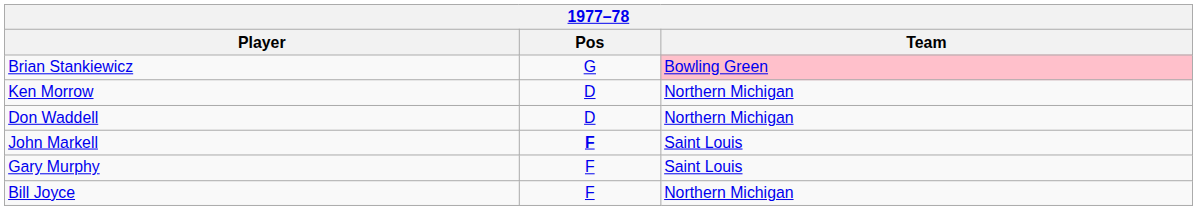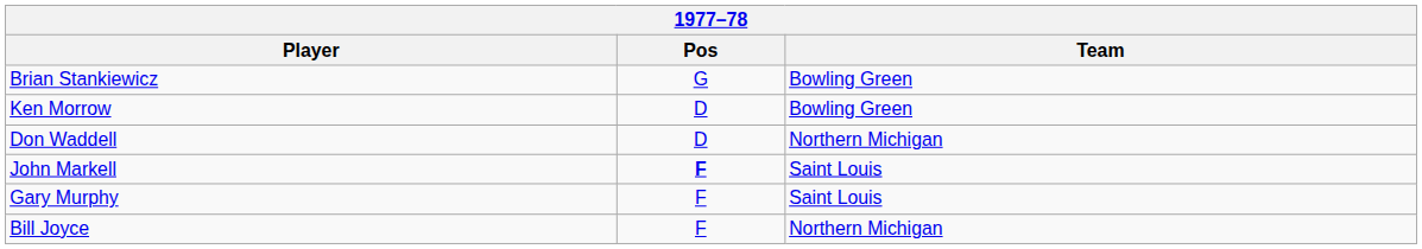Brian Stankiewicz | Team: pink background -> no background
Ken Morrow | Team: Northern Michigan -> Bowling Green
